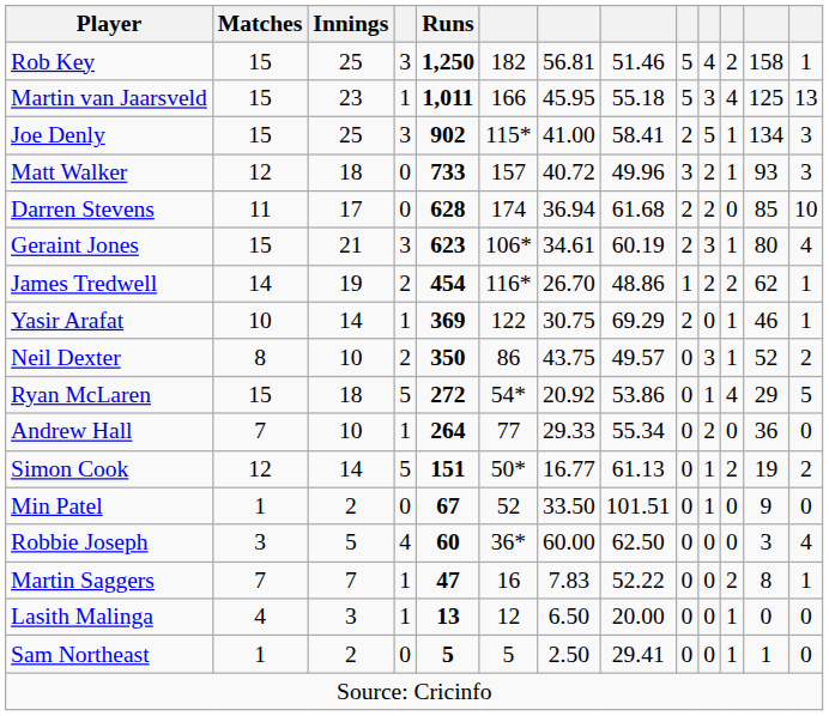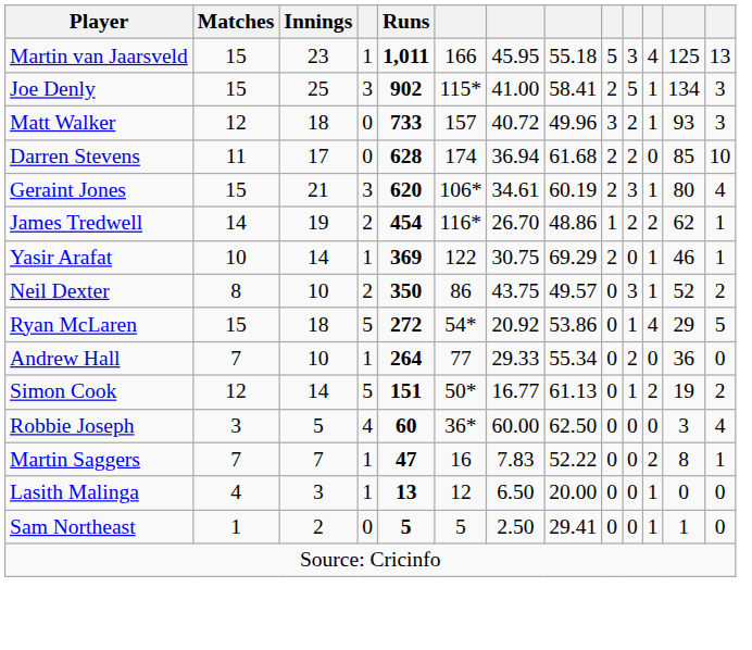- row: Rob Key | 15 | 25 | 3 | 1,250 | 182 | 56.81 | 51.46 | 5 | 4 | 2 | 158 | 1
Geraint Jones | Runs: 623 -> 620
- row: Min Patel | 1 | 2 | 0 | 67 | 52 | 33.50 | 101.51 | 0 | 1 | 0 | 9 | 0
